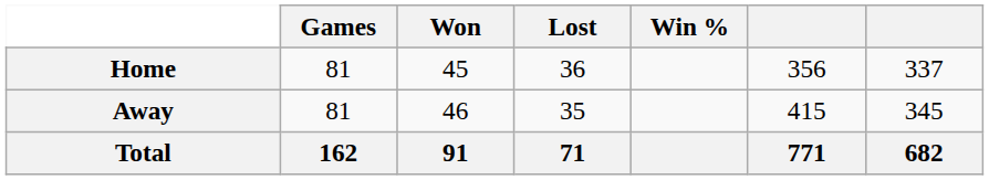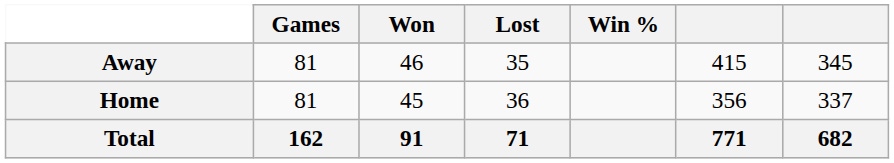rows swapped: Home <-> Away
